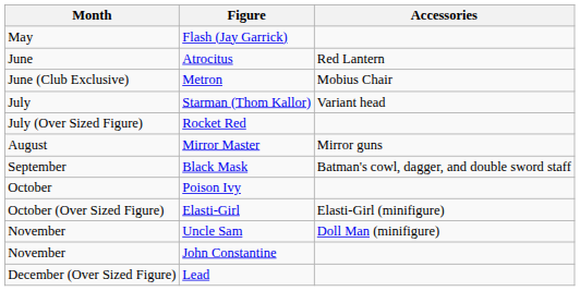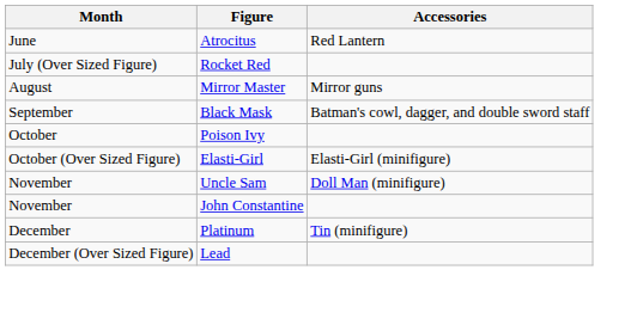- row: May | Flash (Jay Garrick)
- row: June (Club Exclusive) | Metron | Mobius Chair
- row: July | Starman (Thom Kallor) | Variant head
+ row: December | Platinum | Tin (minifigure)
